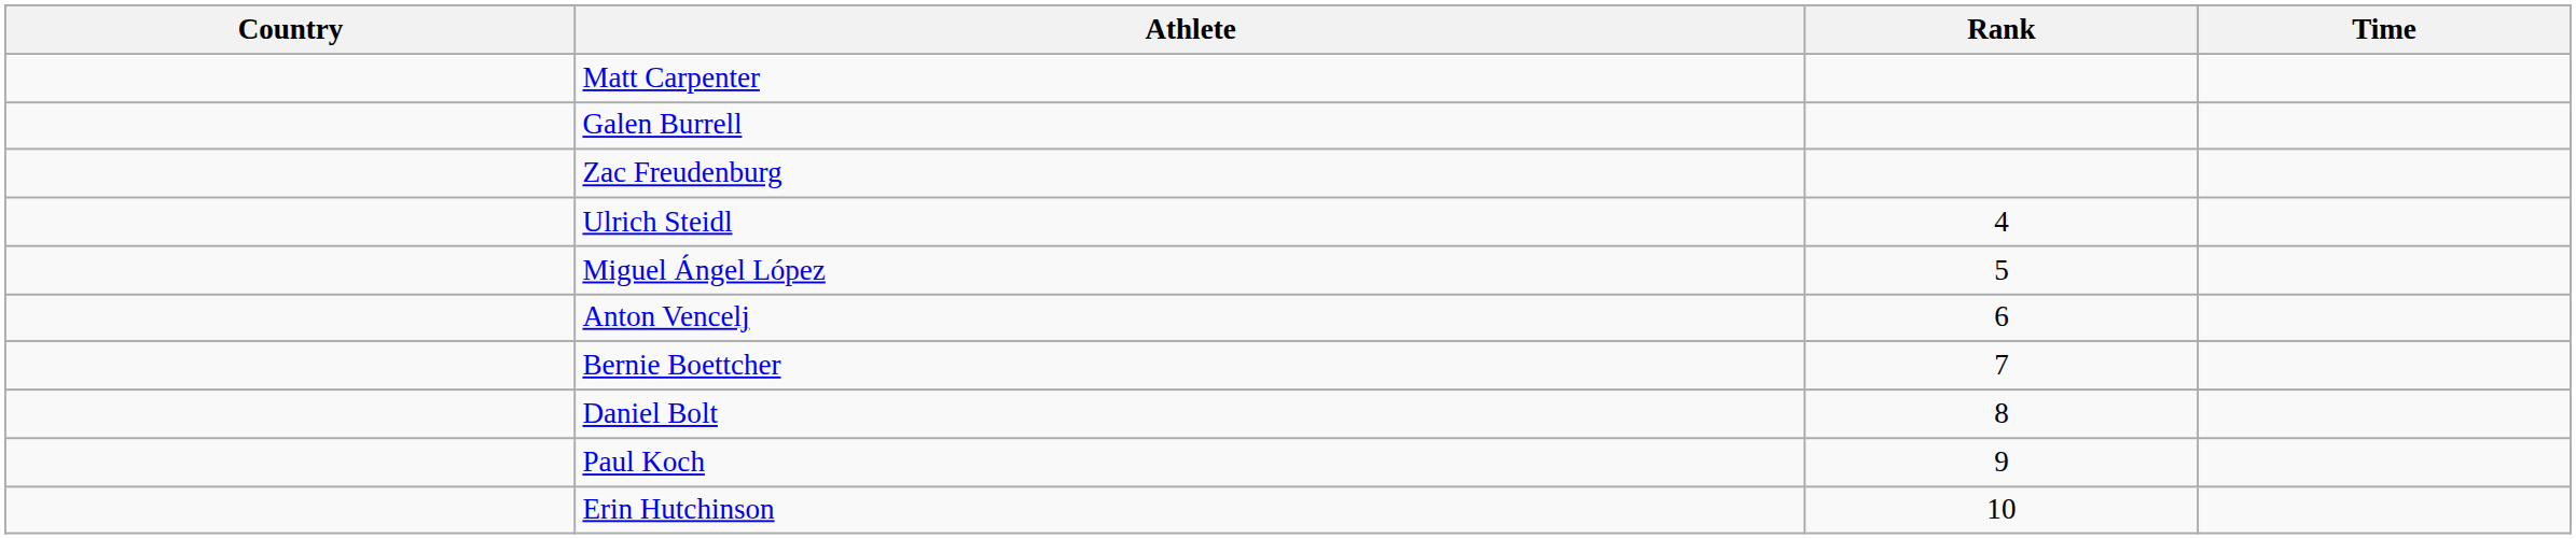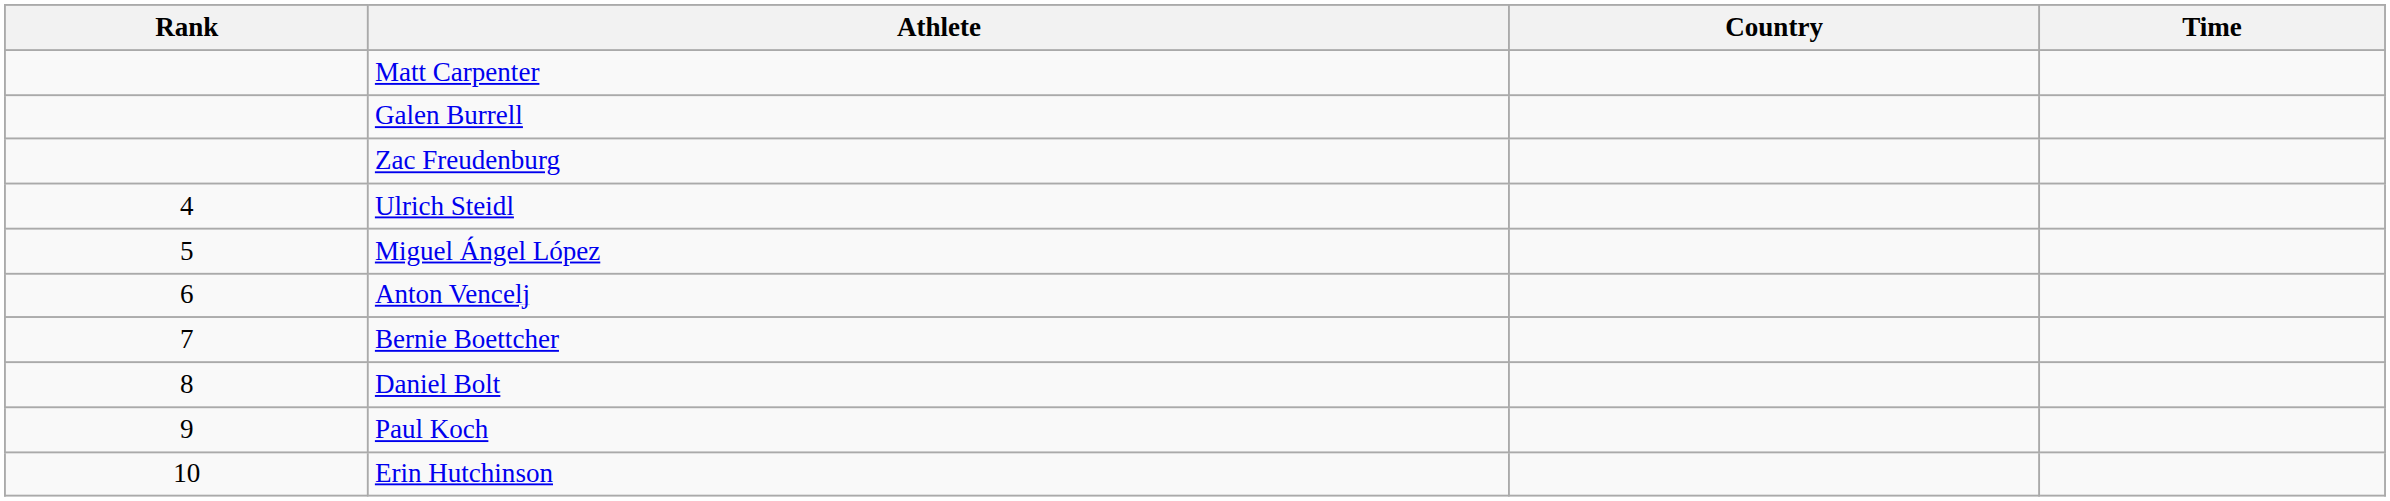columns swapped: Rank <-> Country
